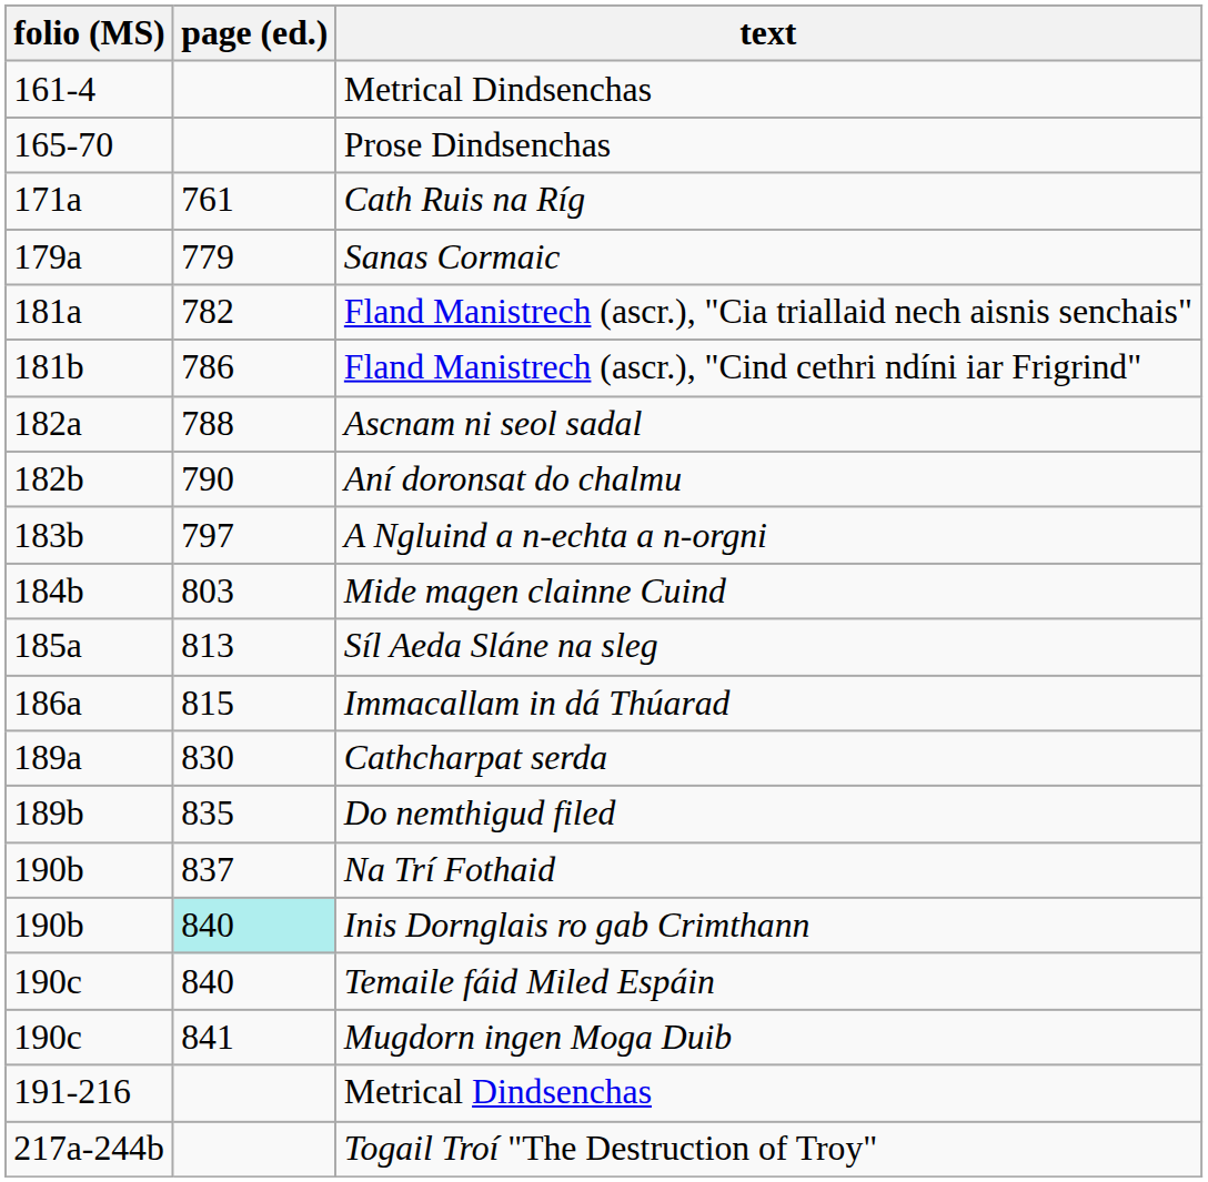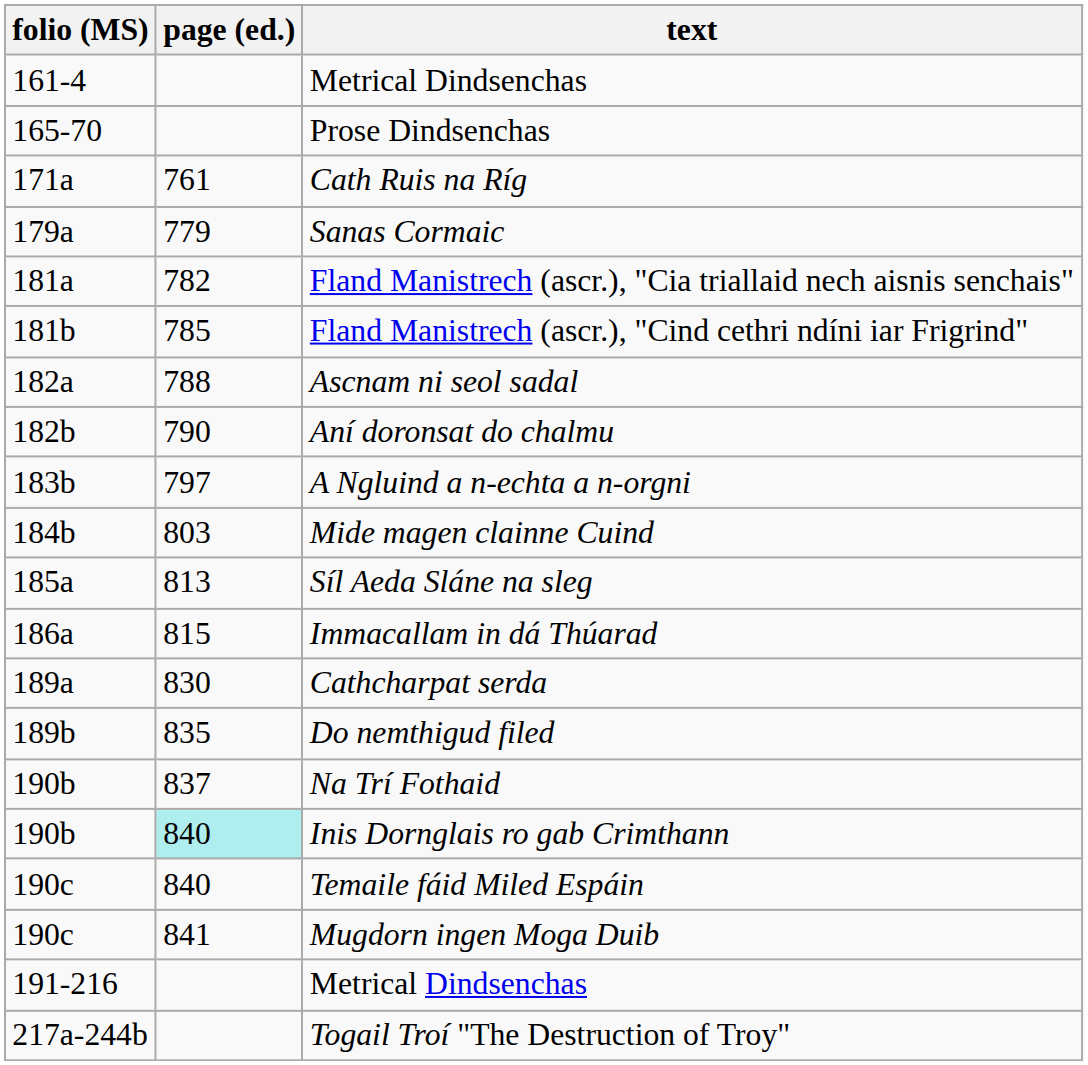Fland Manistrech (ascr.), "Cind cethri ndíni iar Frigrind" | page (ed.): 786 -> 785
